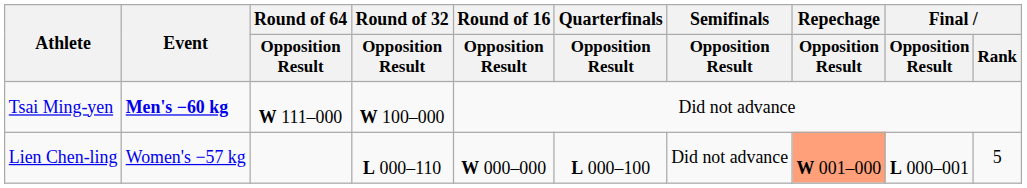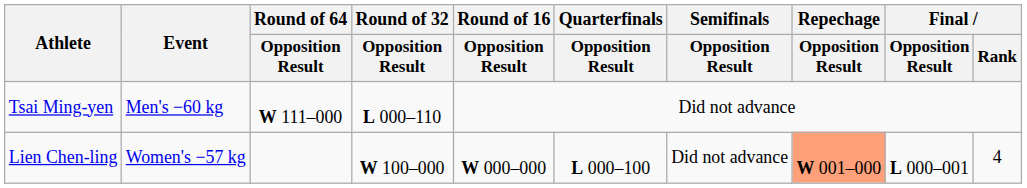Tsai Ming-yen | Event: bold -> normal
Tsai Ming-yen | Round of 32 / Opposition Result: W 100–000 -> L 000–110
Lien Chen-ling | Round of 32 / Opposition Result: L 000–110 -> W 100–000
Lien Chen-ling | Final / Rank: 5 -> 4
